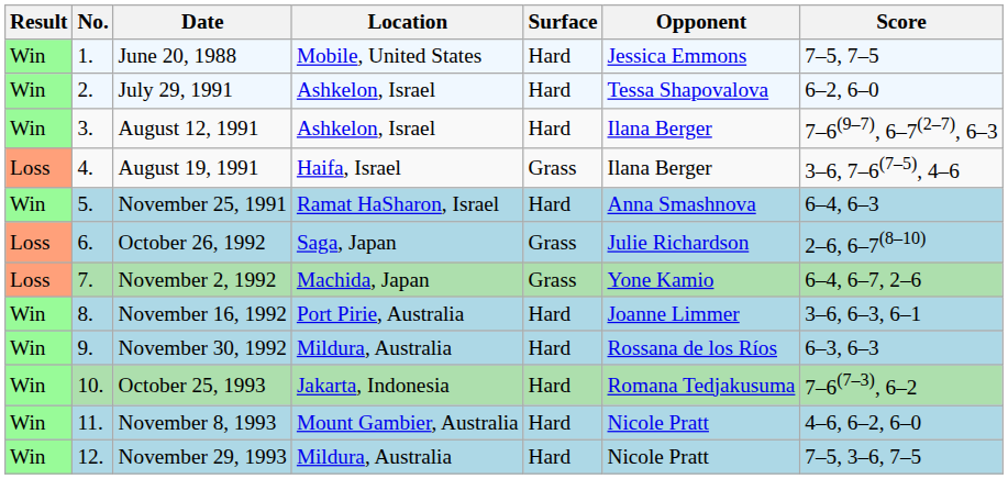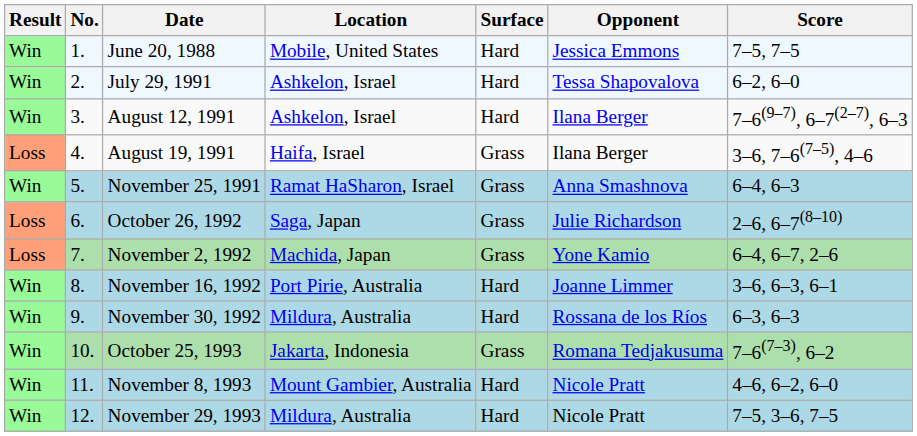November 25, 1991 | Surface: Hard -> Grass
October 25, 1993 | Surface: Hard -> Grass
